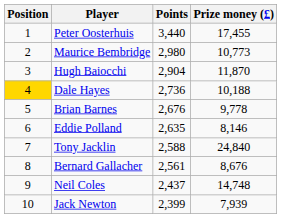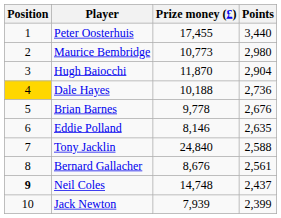columns swapped: Points <-> Prize money (£)
Neil Coles | Position: normal -> bold
